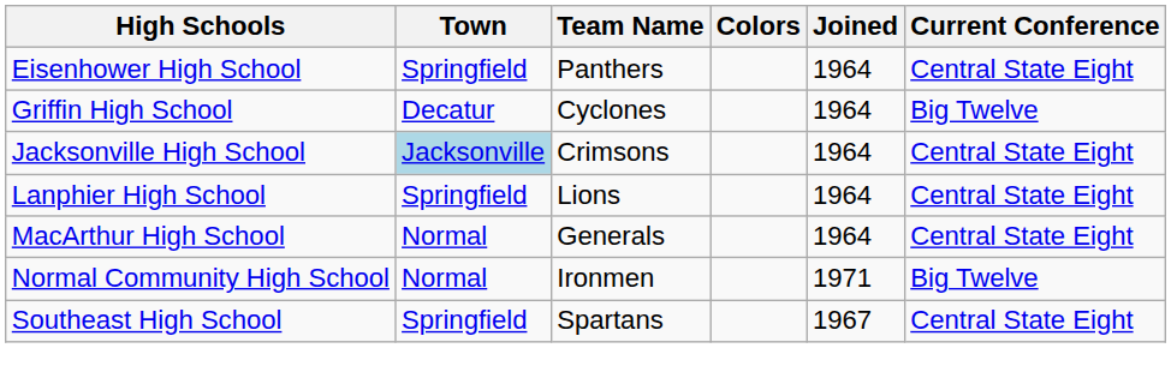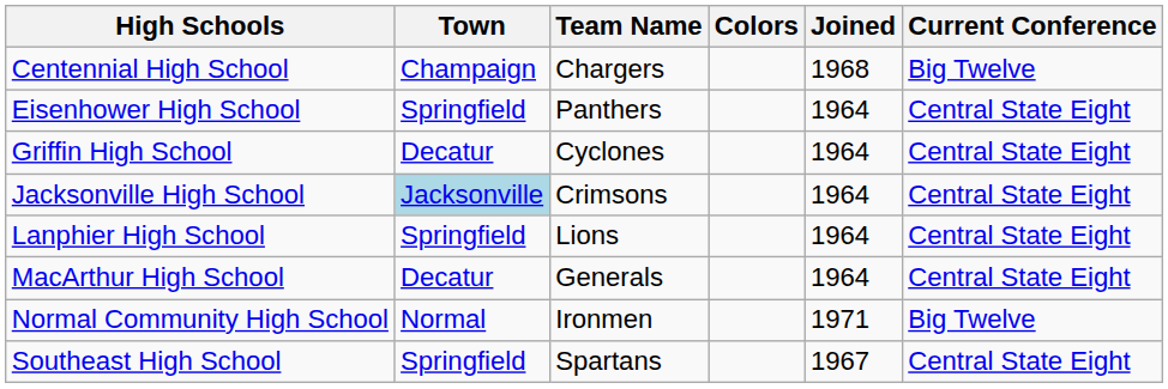+ row: Centennial High School | Champaign | Chargers | 1968 | Big Twelve
Griffin High School | Current Conference: Big Twelve -> Central State Eight
MacArthur High School | Town: Normal -> Decatur
